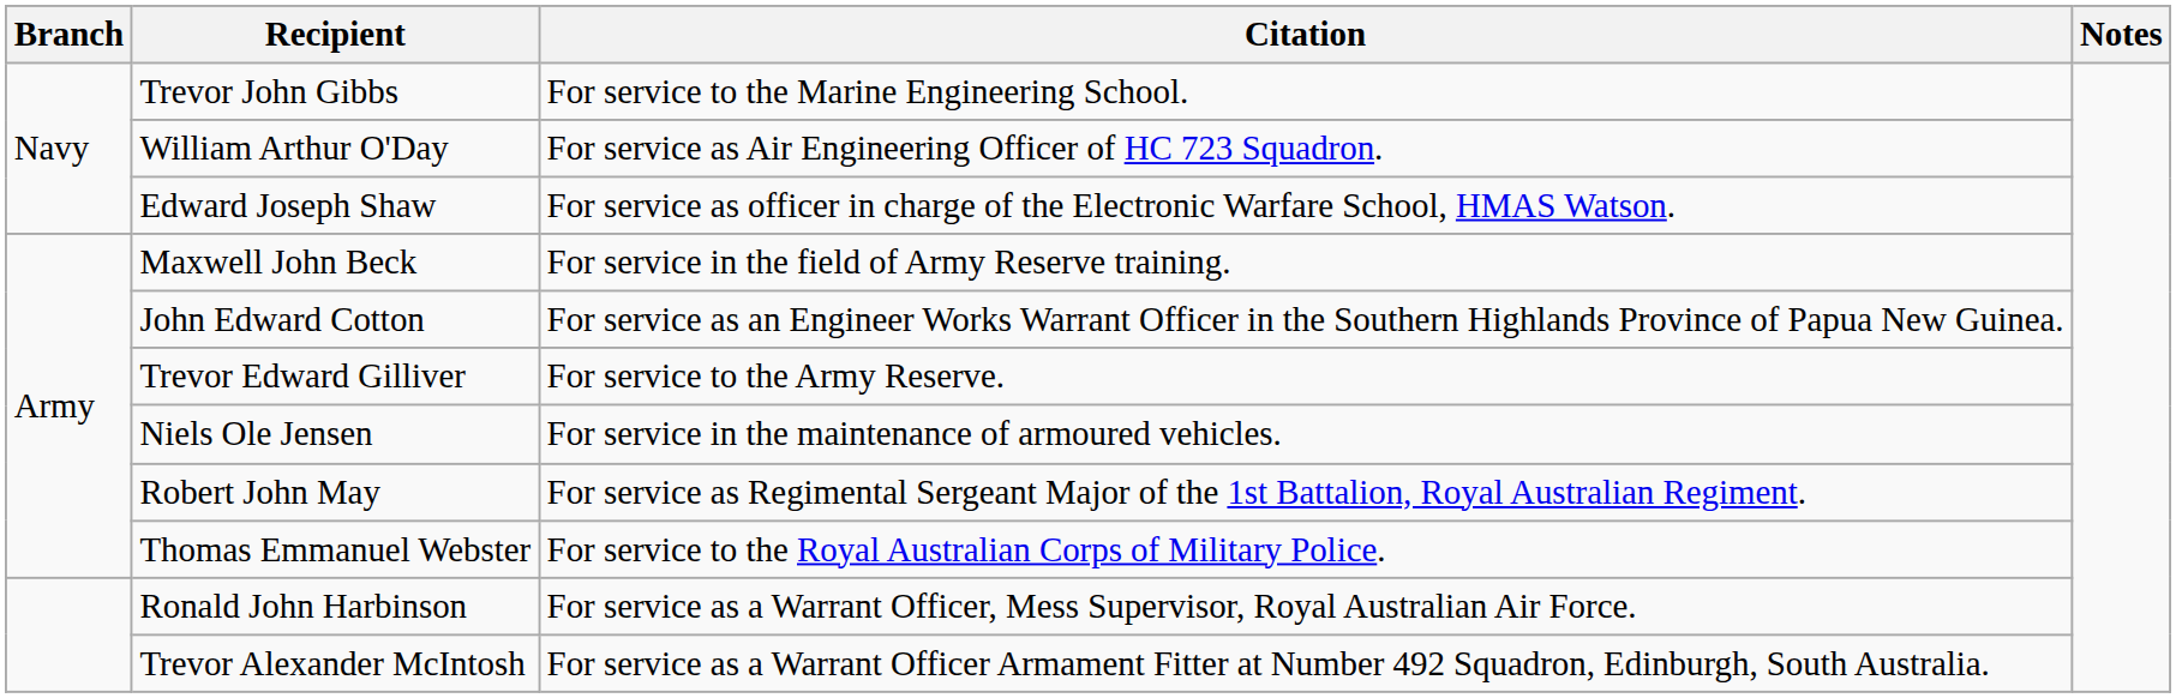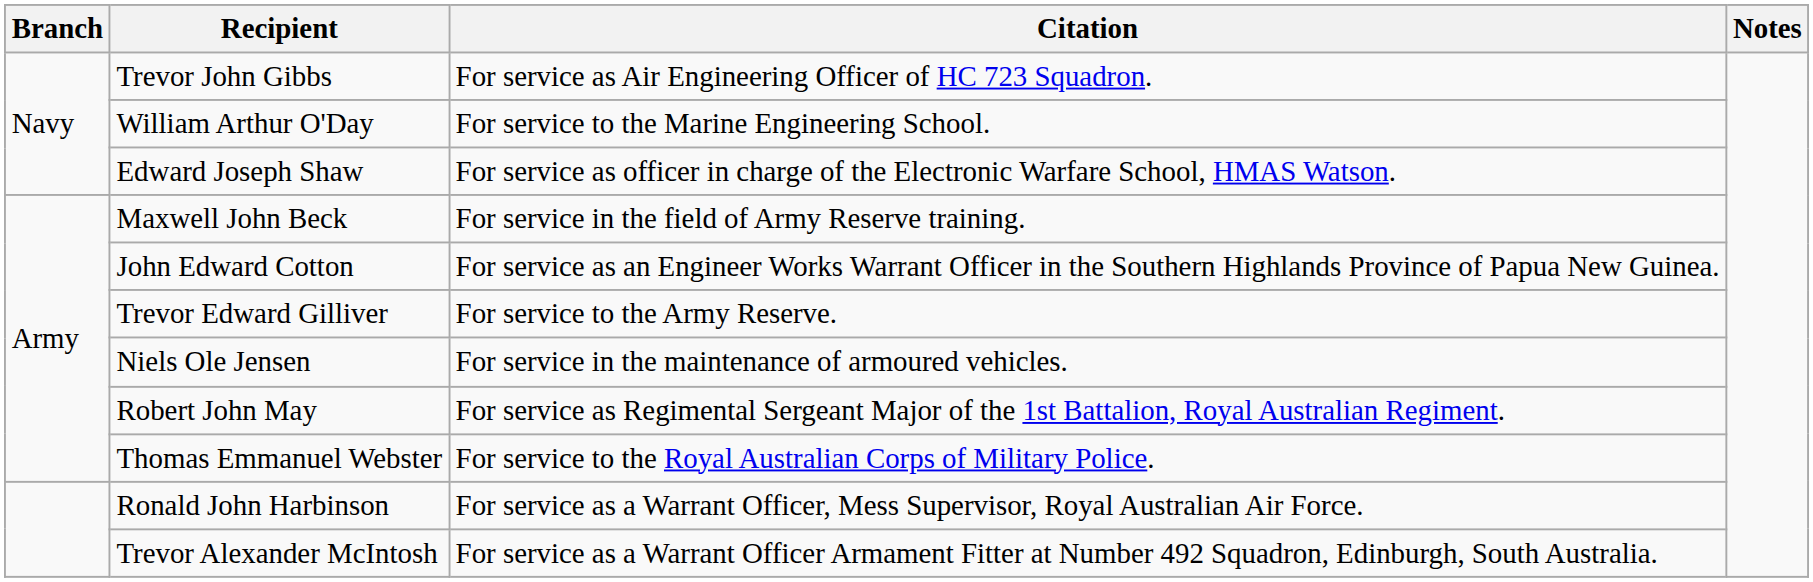Trevor John Gibbs | Citation: For service to the Marine Engineering School. -> For service as Air Engineering Officer of HC 723 Squadron.
William Arthur O'Day | Citation: For service as Air Engineering Officer of HC 723 Squadron. -> For service to the Marine Engineering School.
